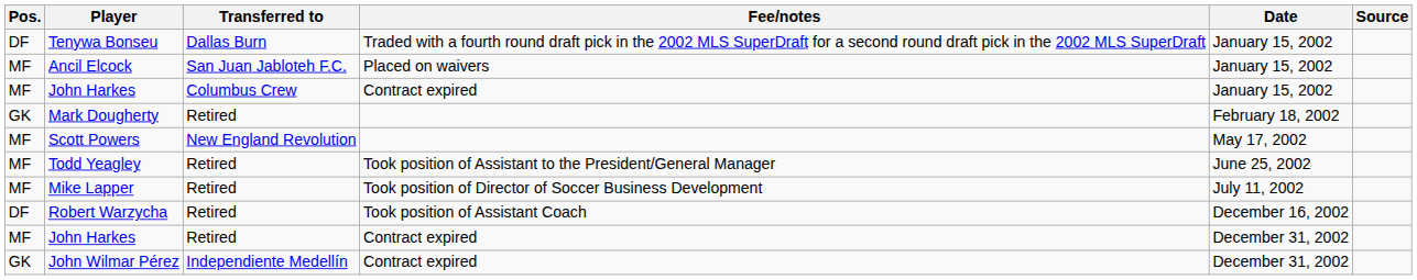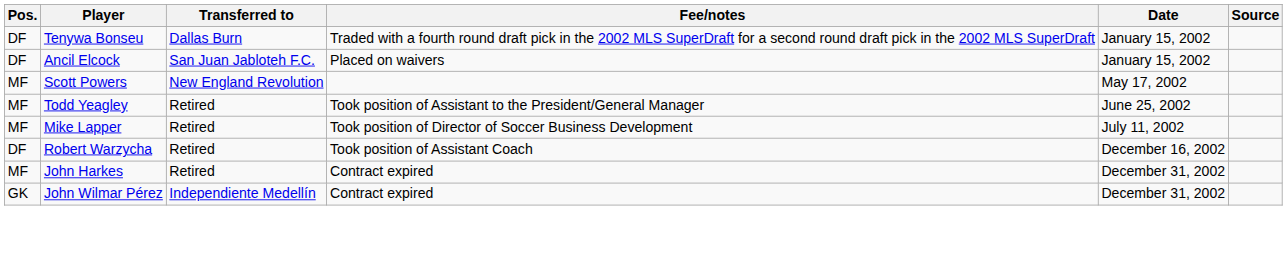Ancil Elcock | Pos.: MF -> DF
- row: MF | John Harkes | Columbus Crew | Contract expired | January 15, 2002
- row: GK | Mark Dougherty | Retired | February 18, 2002
